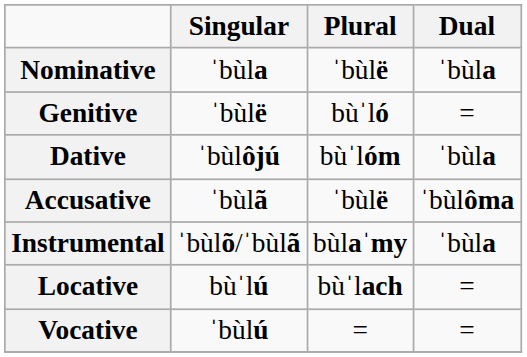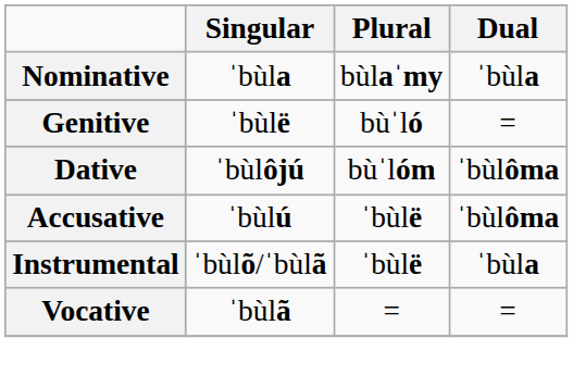Nominative | Plural: ˈbùlë -> bùlaˈmy
Dative | Dual: ˈbùla -> ˈbùlôma
Accusative | Singular: ˈbùlã -> ˈbùlú
Instrumental | Plural: bùlaˈmy -> ˈbùlë
- row: Locative | bùˈlú | bùˈlach | =
Vocative | Singular: ˈbùlú -> ˈbùlã
